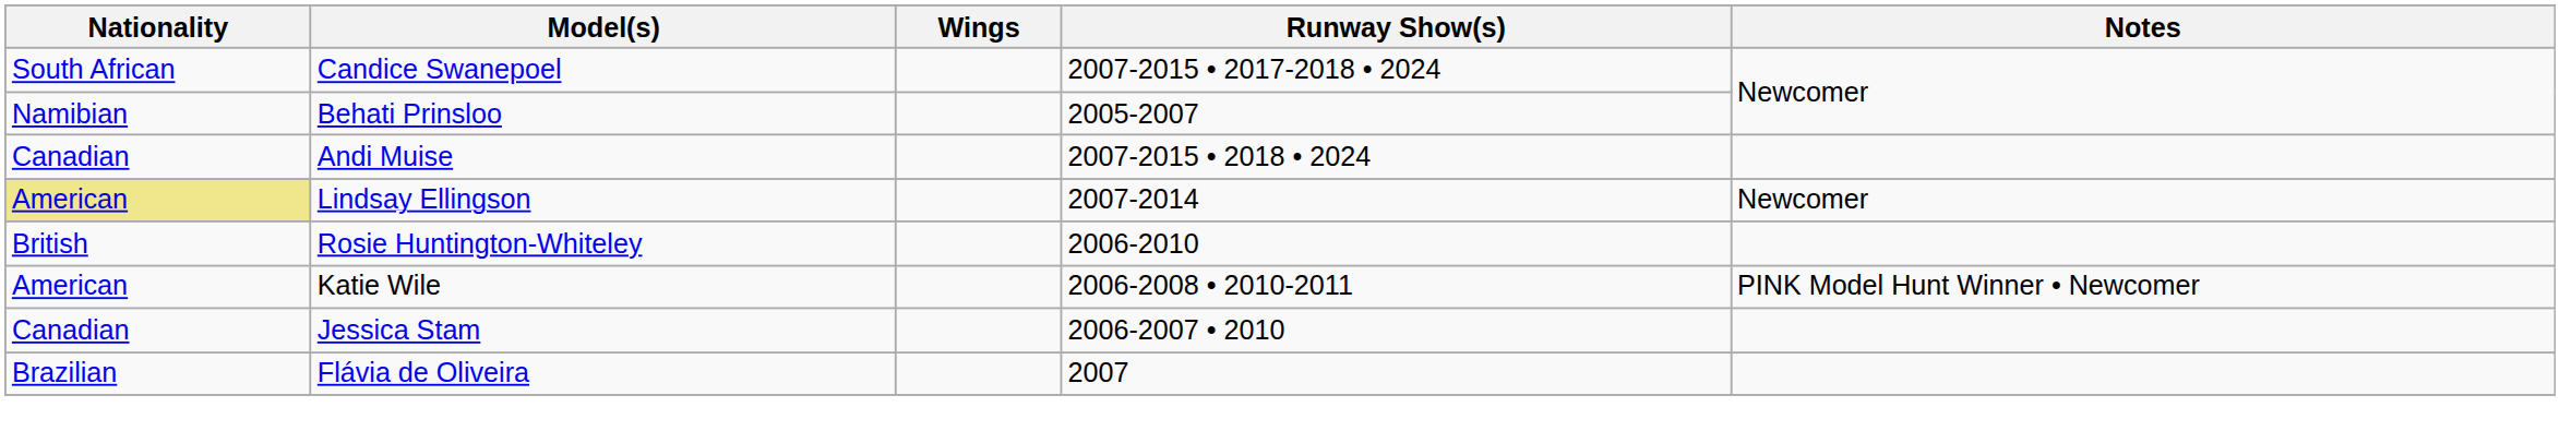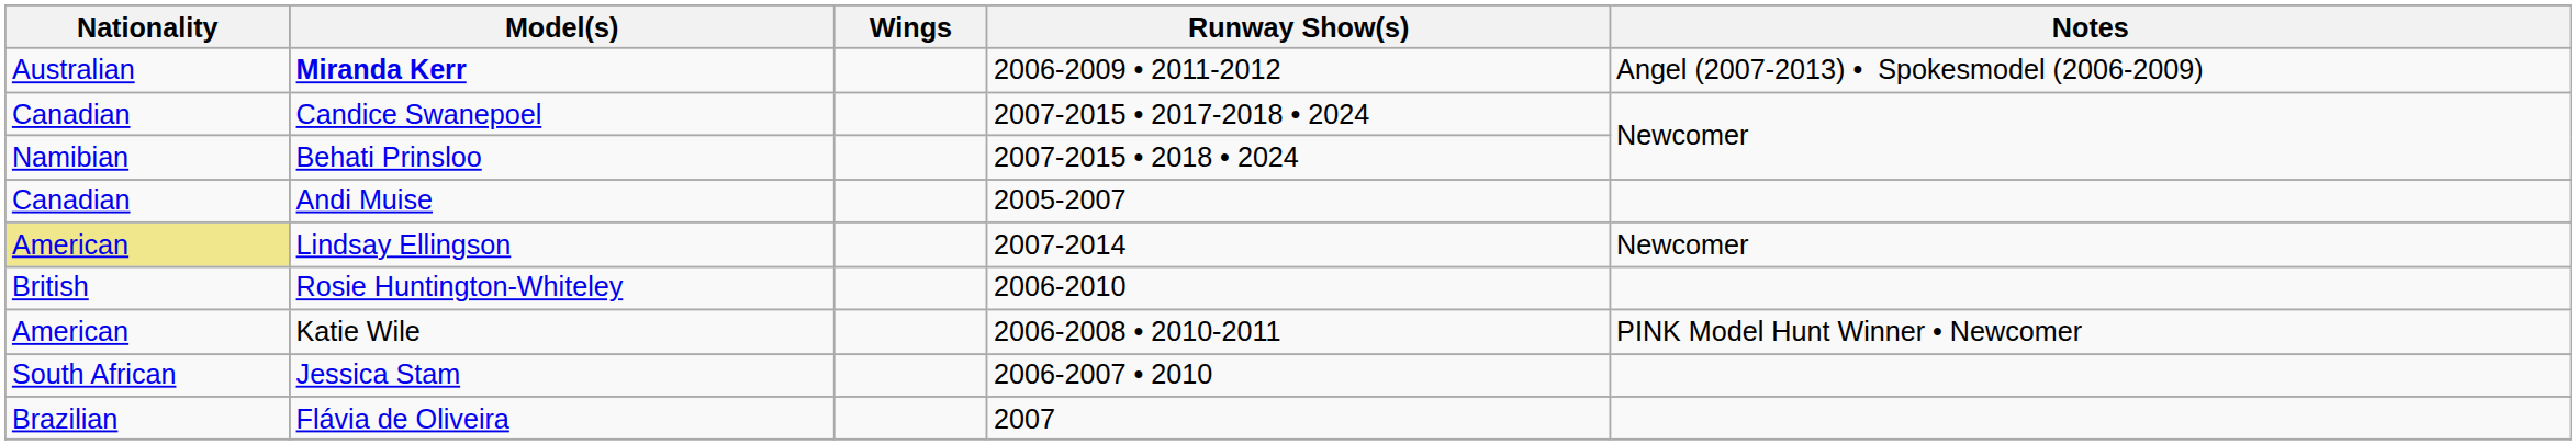+ row: Australian | Miranda Kerr | 2006-2009 • 2011-2012 | Angel (2007-2013) • Spokesmodel (2006-2009)
Candice Swanepoel | Nationality: South African -> Canadian
Behati Prinsloo | Runway Show(s): 2005-2007 -> 2007-2015 • 2018 • 2024
Andi Muise | Runway Show(s): 2007-2015 • 2018 • 2024 -> 2005-2007
Jessica Stam | Nationality: Canadian -> South African
